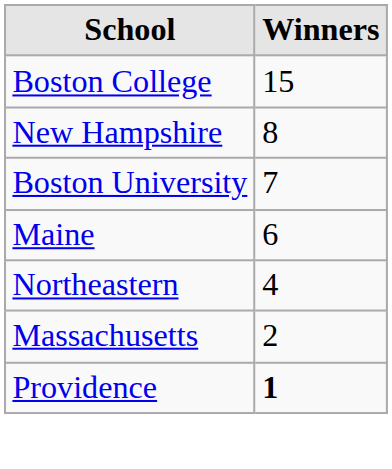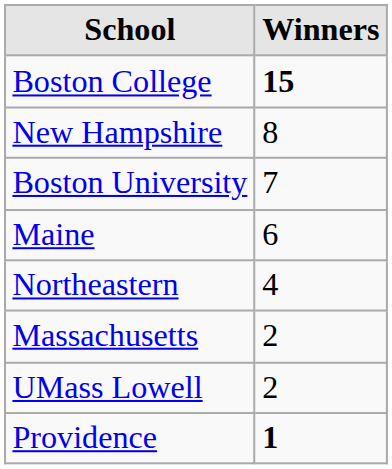Boston College | Winners: normal -> bold
+ row: UMass Lowell | 2
